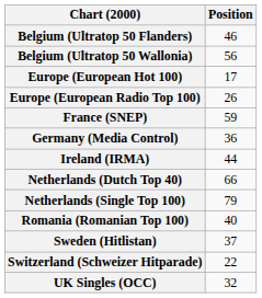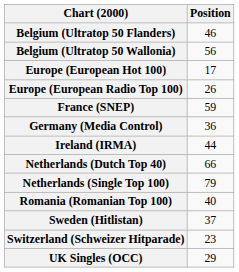Switzerland (Schweizer Hitparade) | Position: 22 -> 23
UK Singles (OCC) | Position: 32 -> 29
